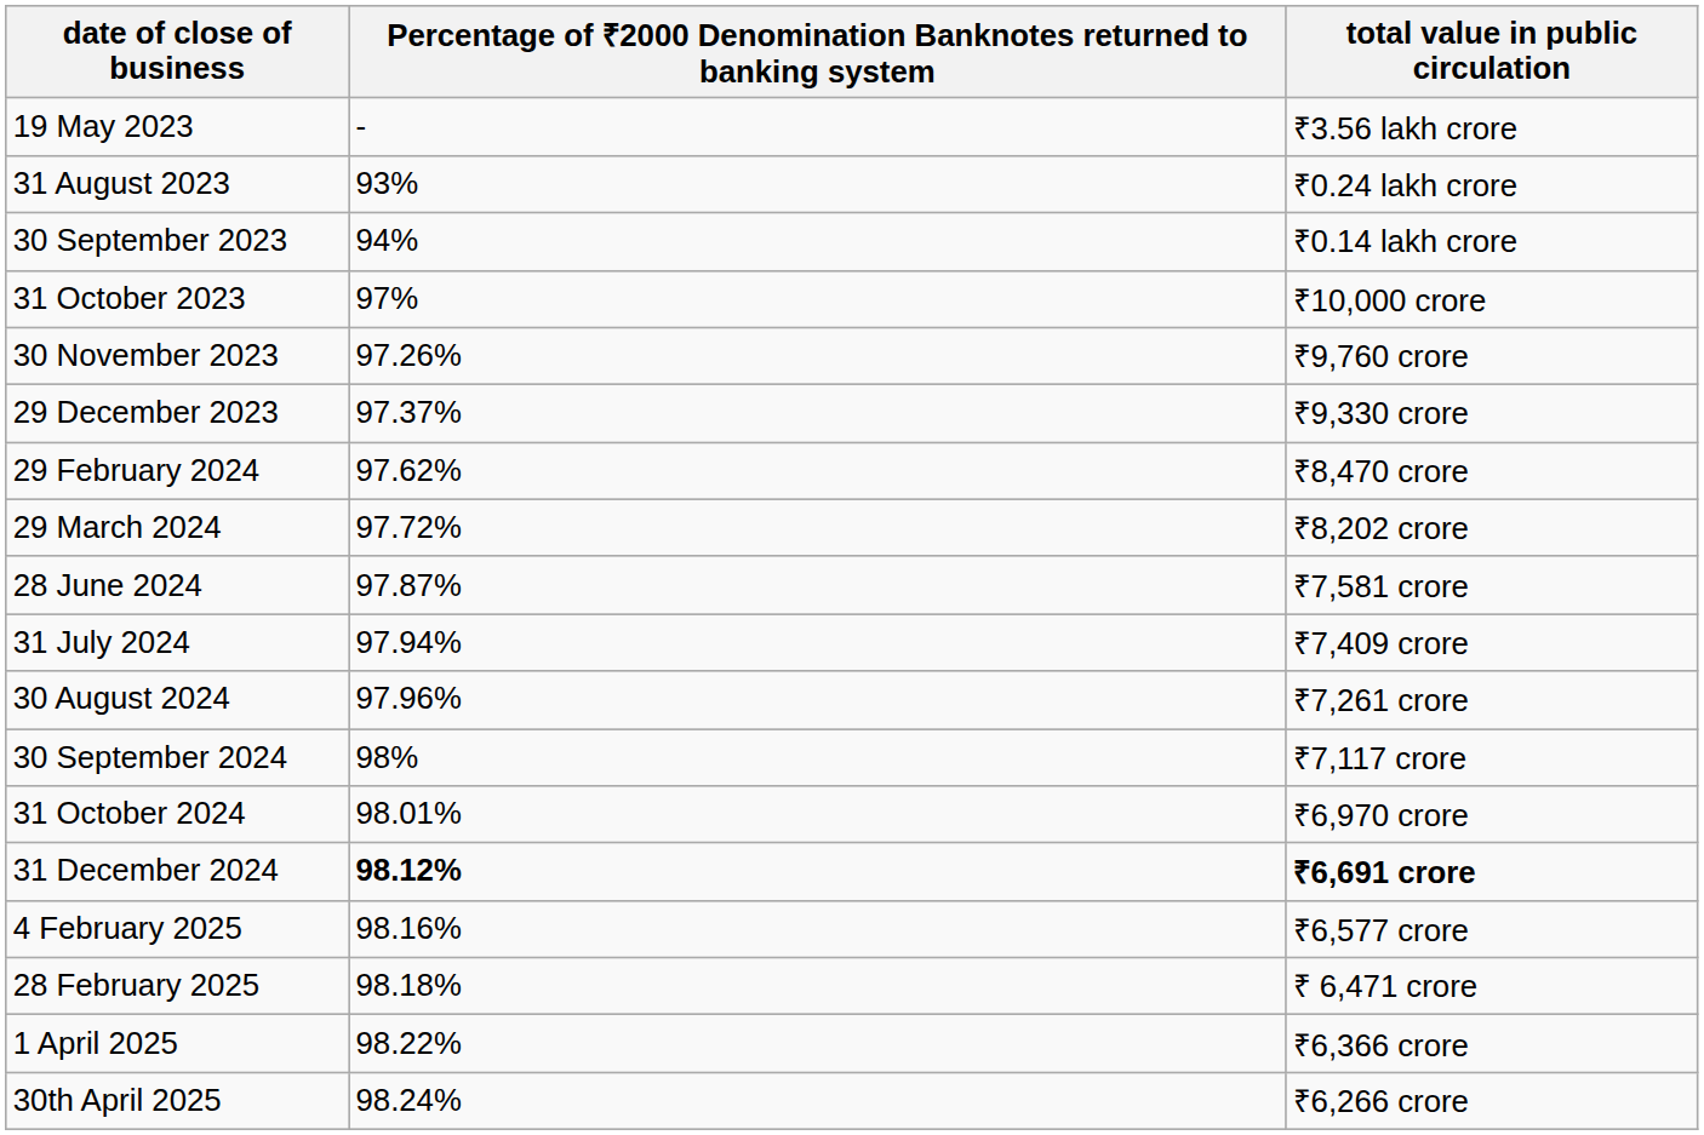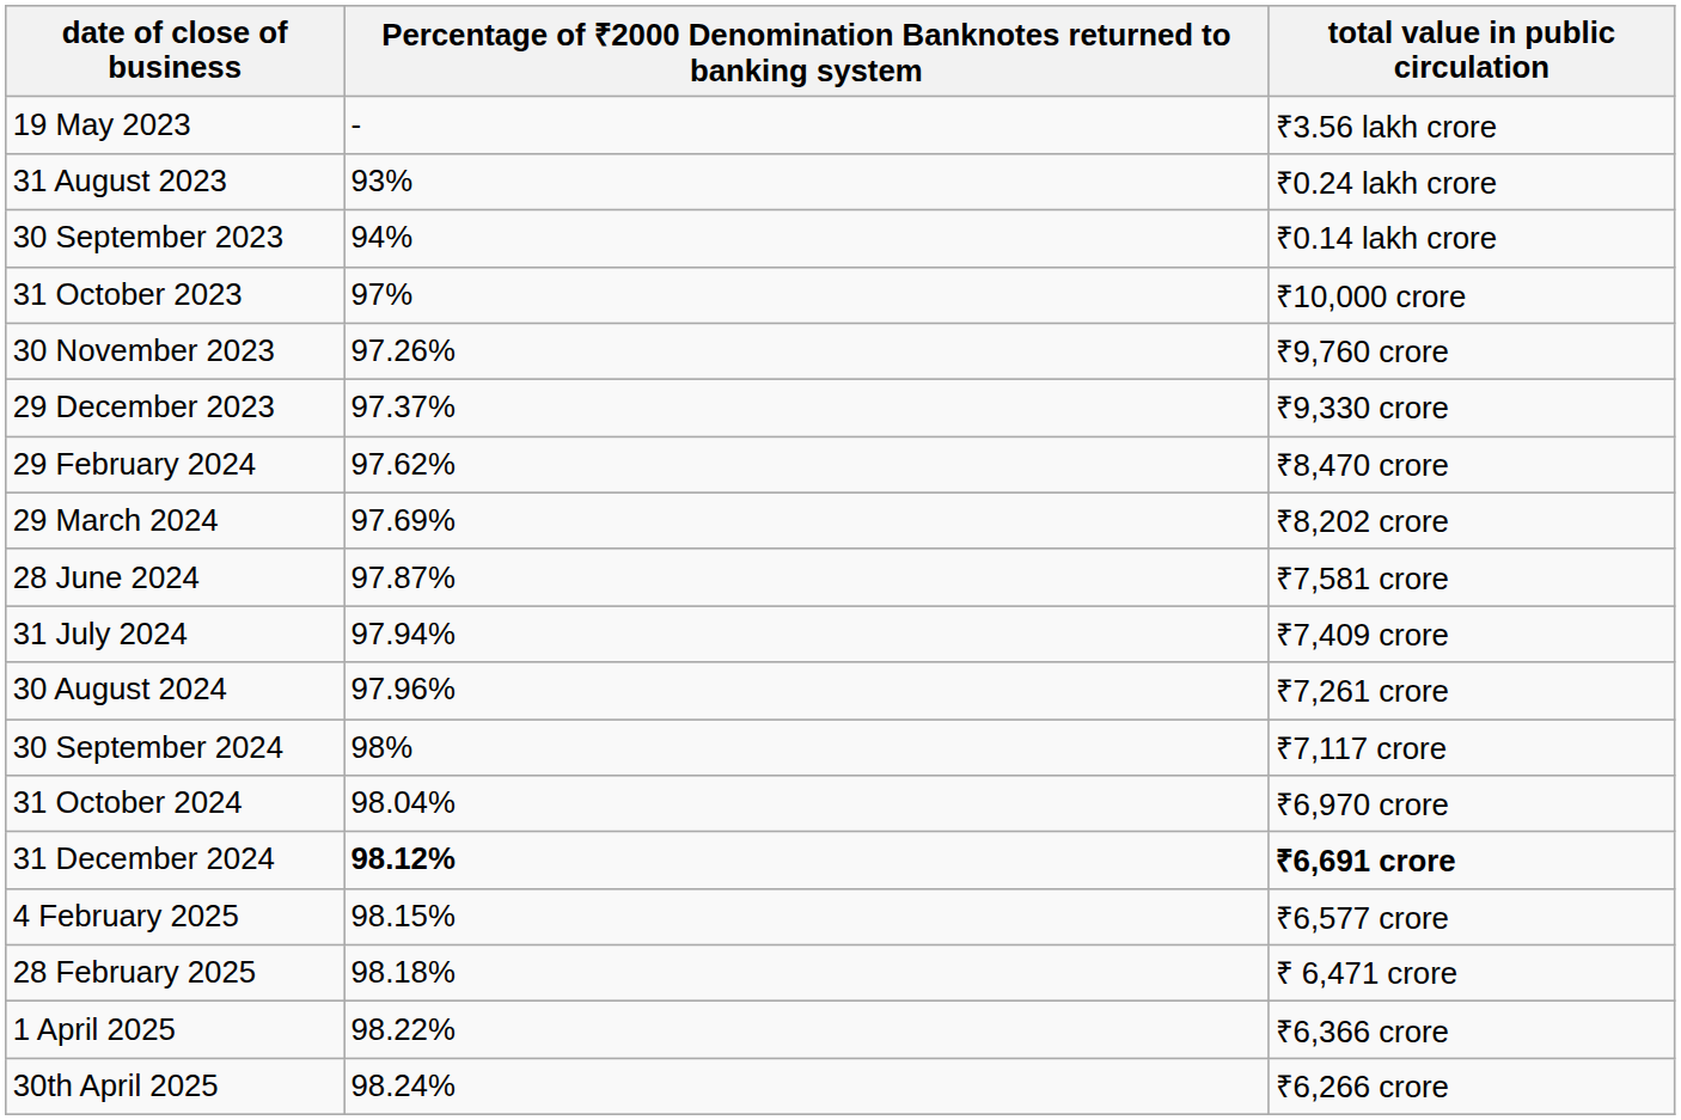29 March 2024 | column 2: 97.72% -> 97.69%
31 October 2024 | column 2: 98.01% -> 98.04%
4 February 2025 | column 2: 98.16% -> 98.15%
